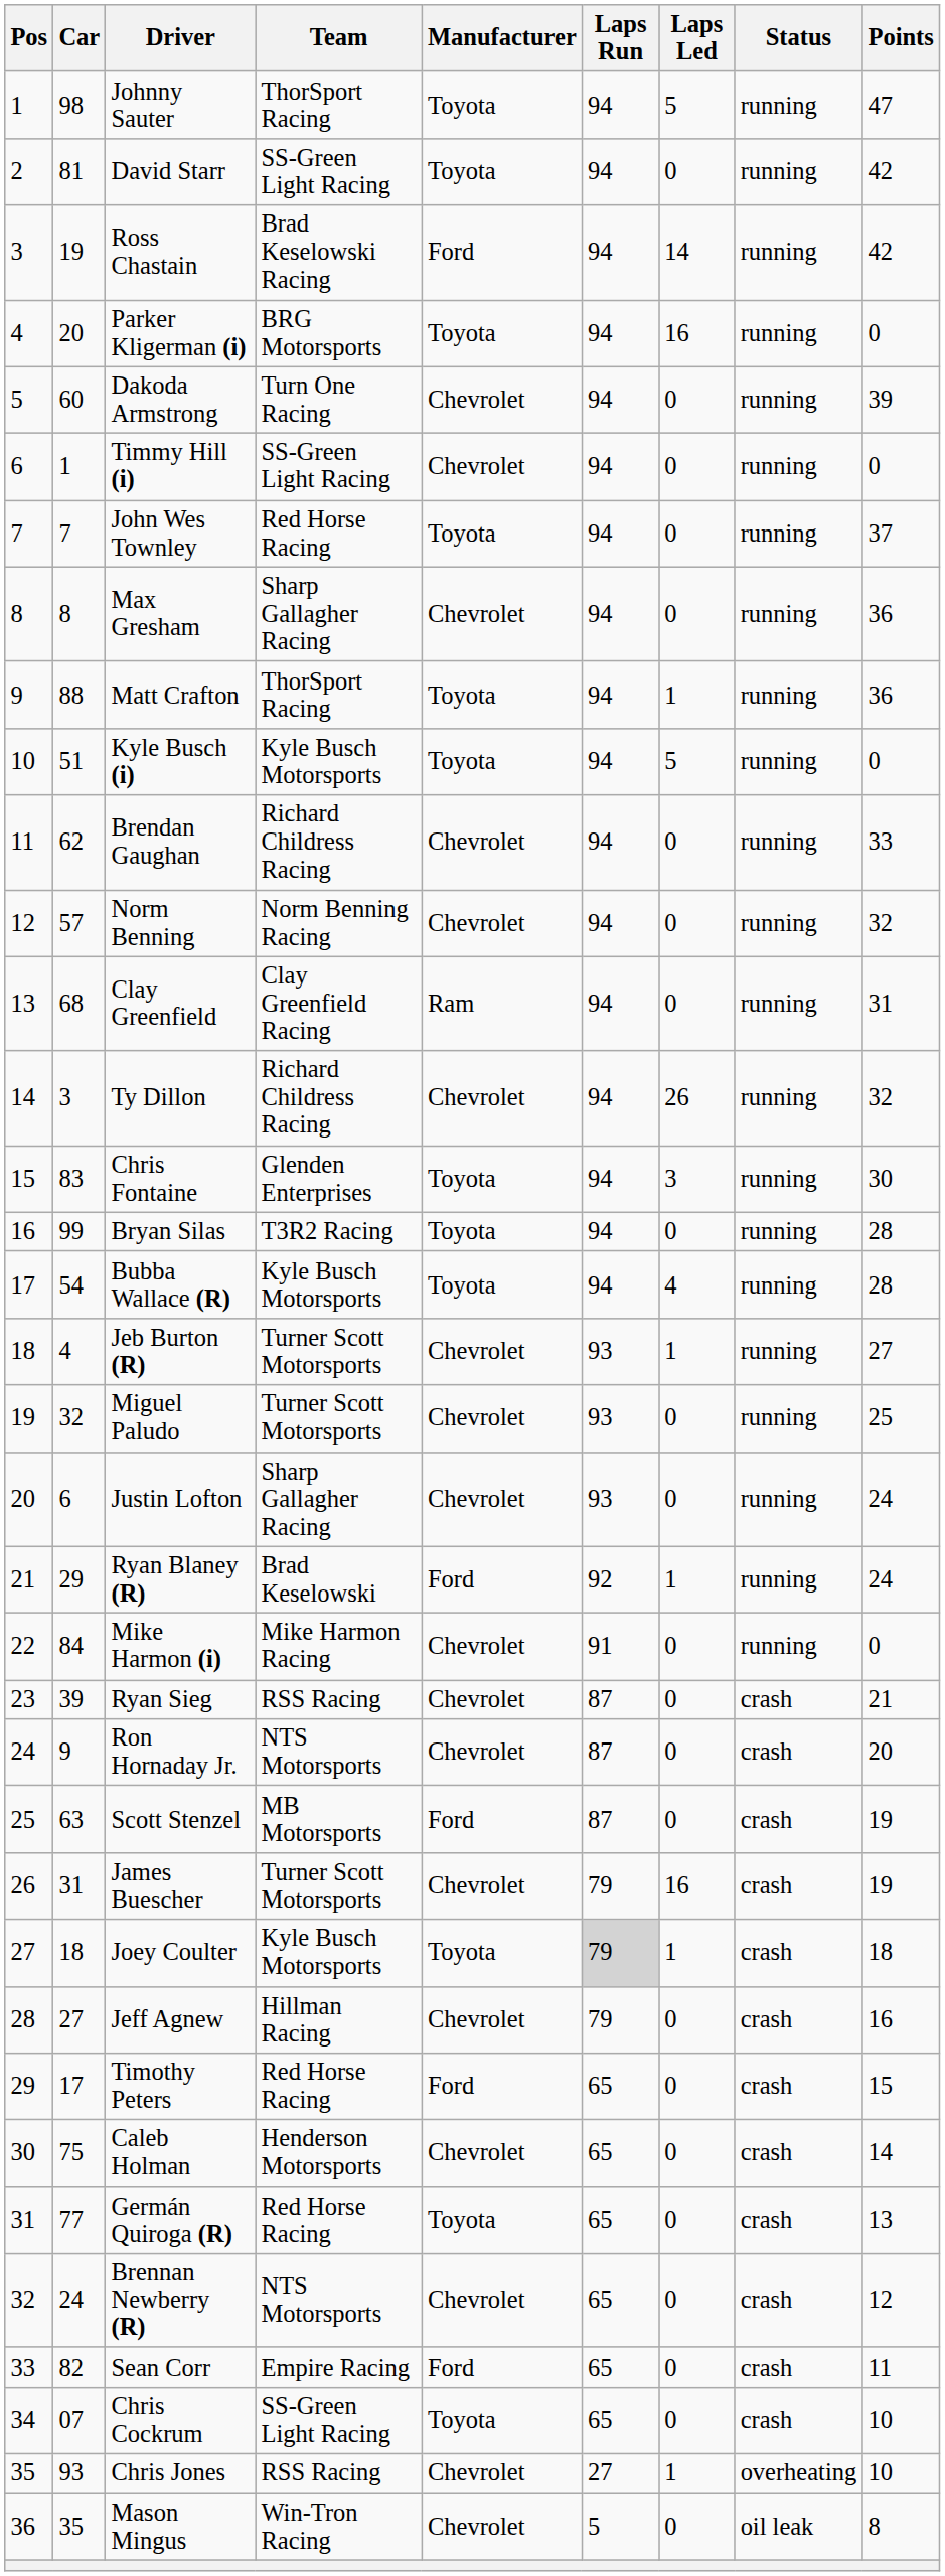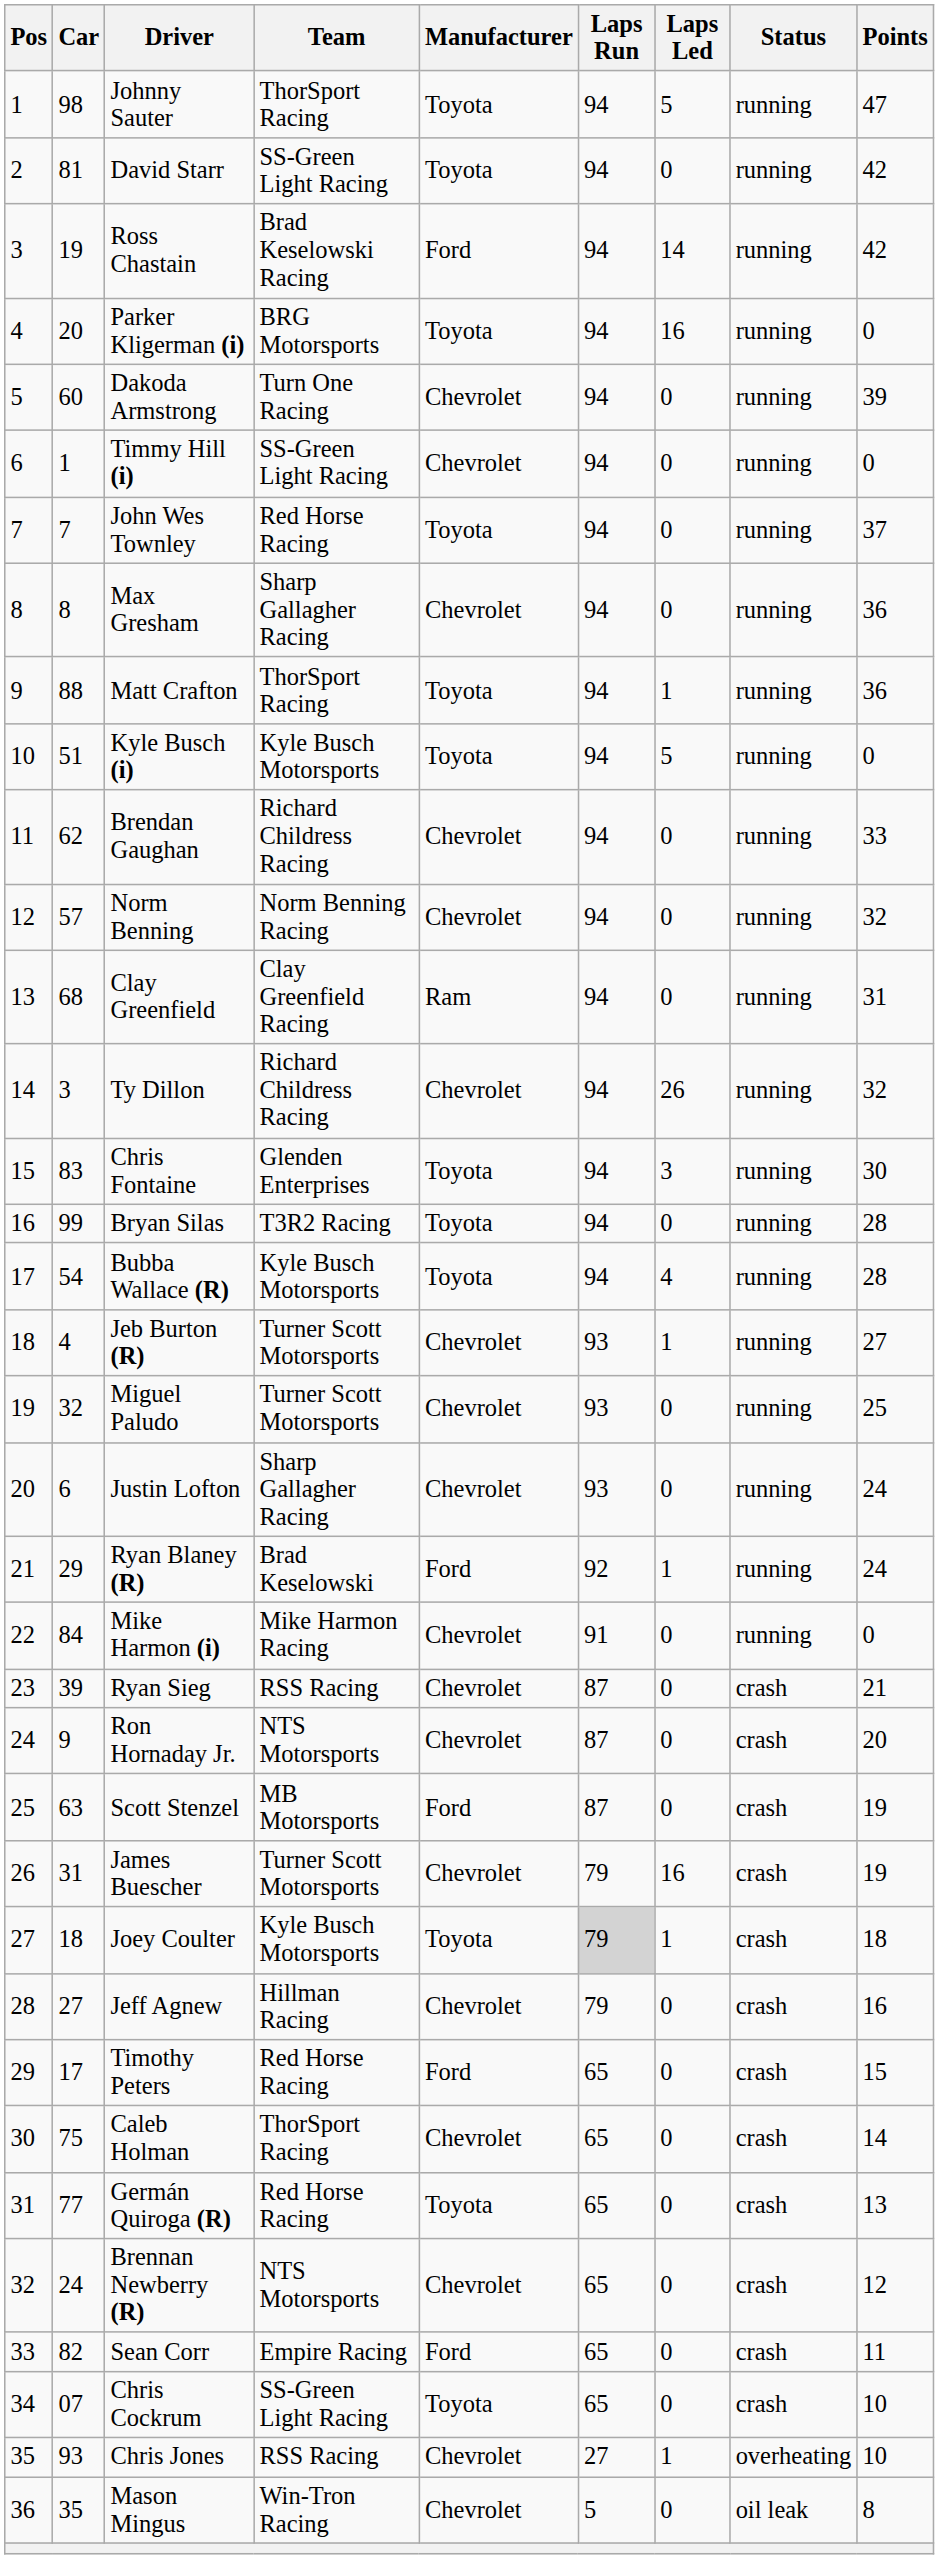Caleb Holman | Team: Henderson Motorsports -> ThorSport Racing
